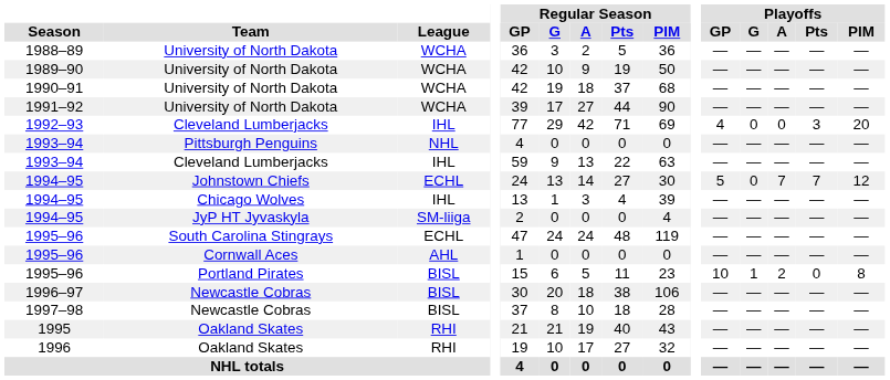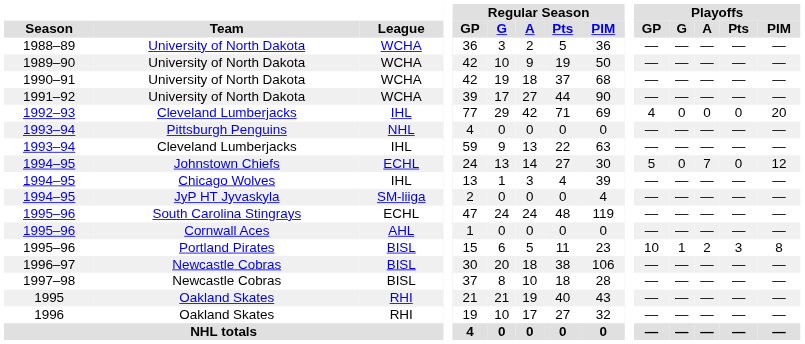1992–93 | Playoffs / Pts: 3 -> 0
1994–95 / Johnstown Chiefs | Playoffs / Pts: 7 -> 0
1995–96 / Portland Pirates | Playoffs / Pts: 0 -> 3
